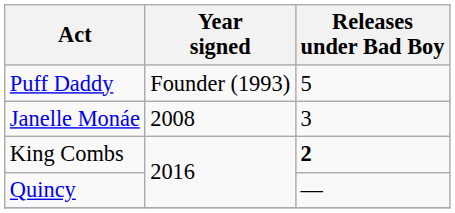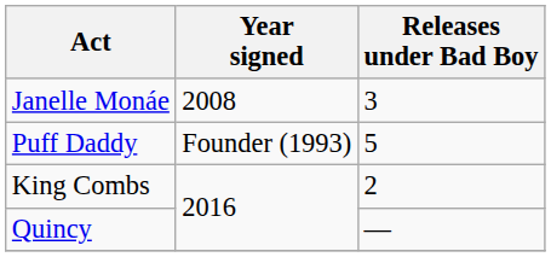rows swapped: Puff Daddy <-> Janelle Monáe
King Combs | Releases under Bad Boy: bold -> normal
